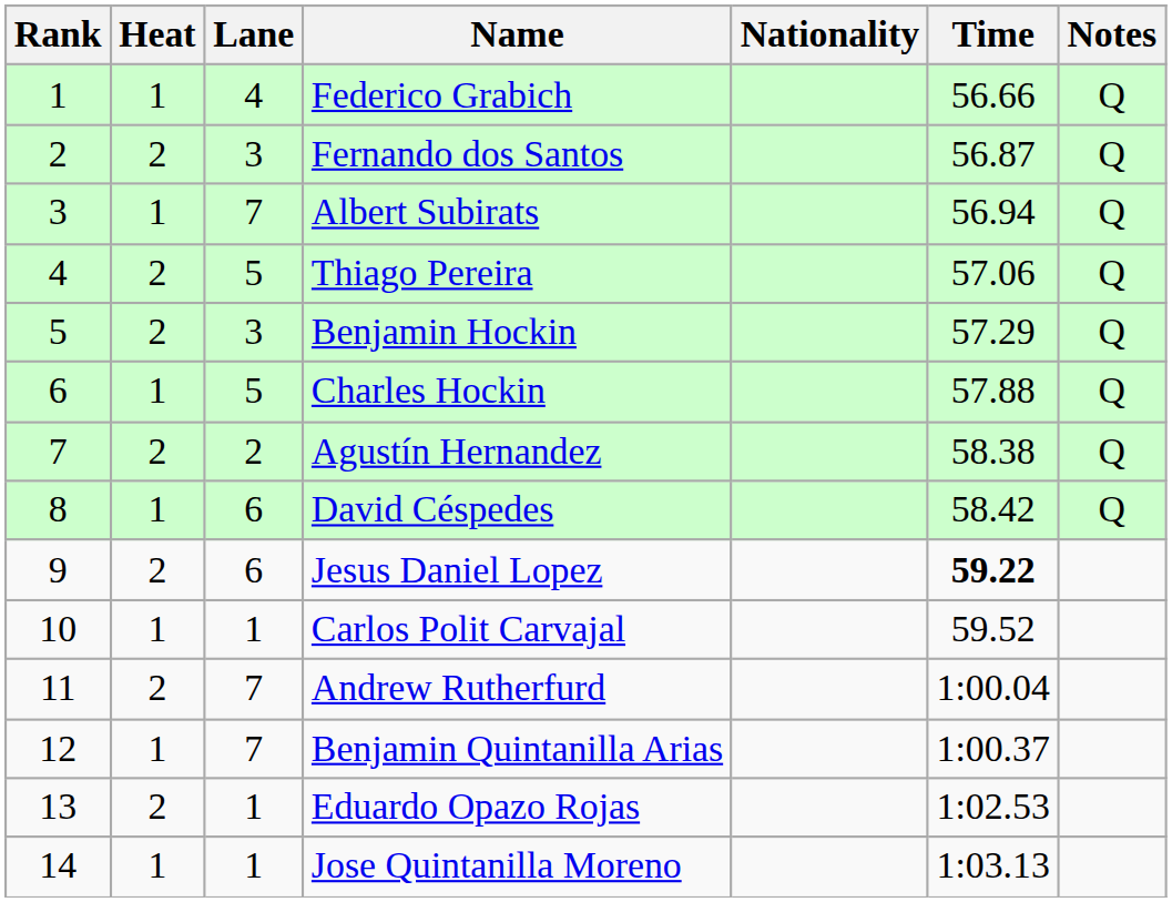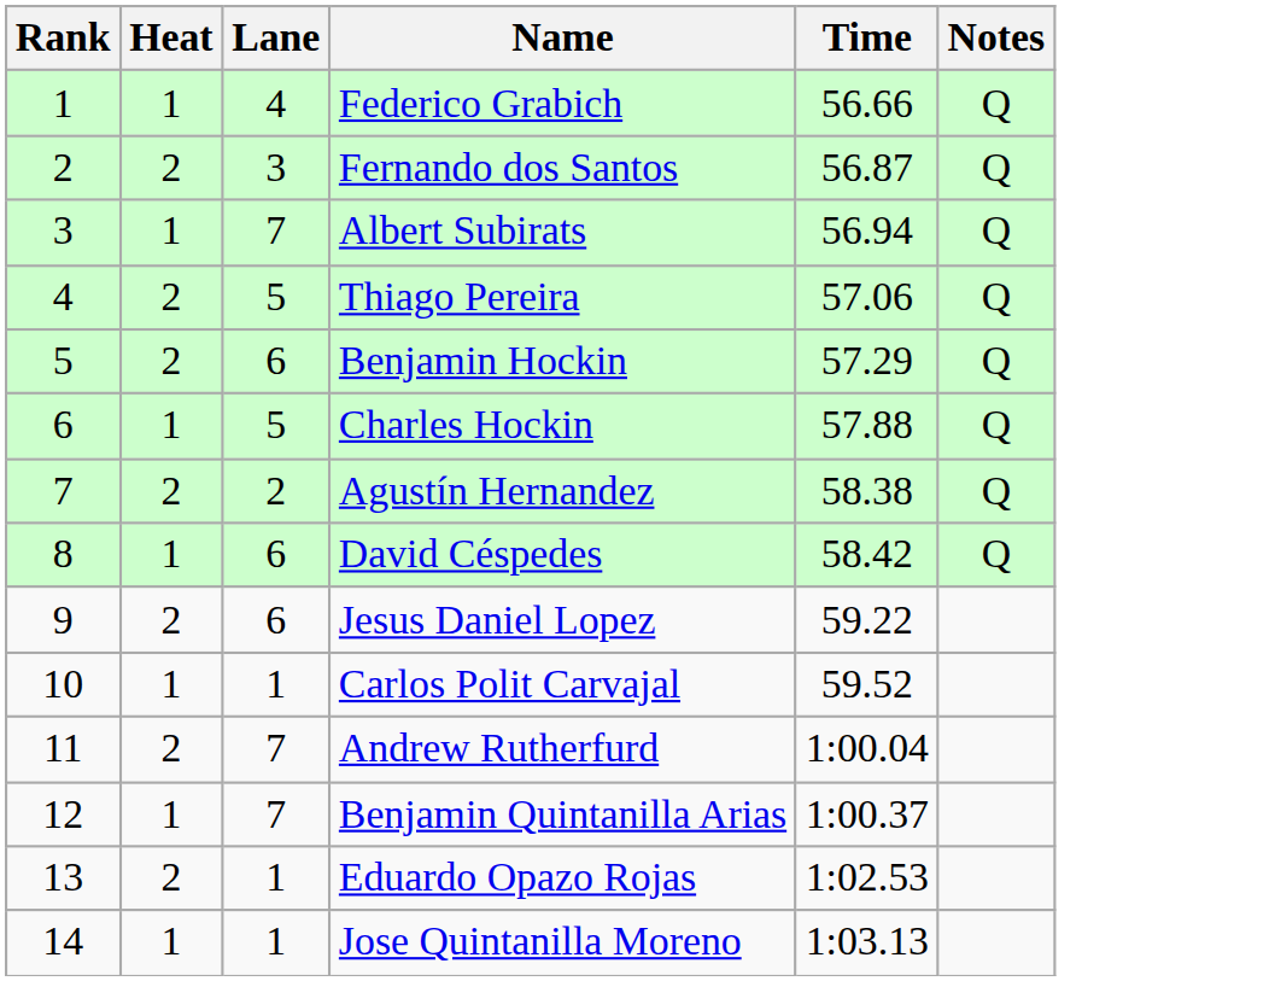- column: Nationality
Benjamin Hockin | Lane: 3 -> 6
Jesus Daniel Lopez | Time: bold -> normal
